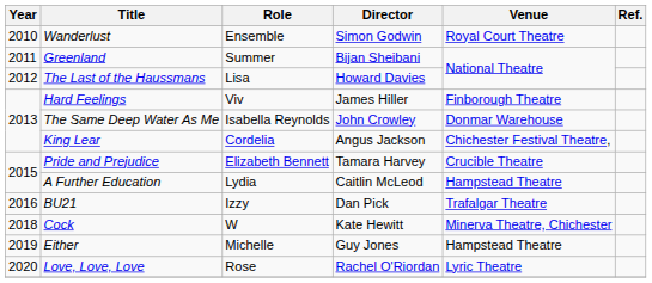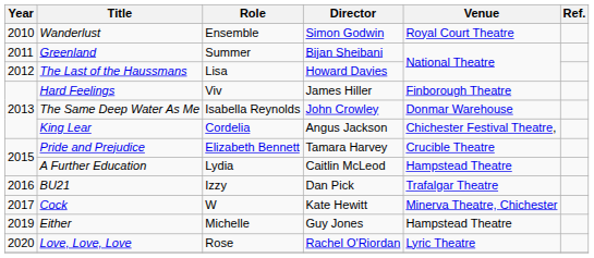Cock | Year: 2018 -> 2017
